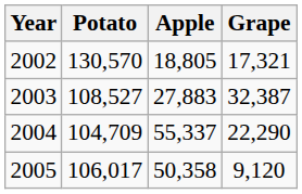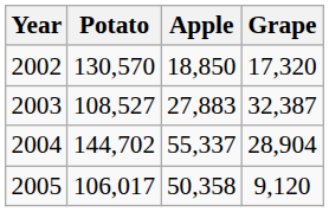2002 | Apple: 18,805 -> 18,850
2002 | Grape: 17,321 -> 17,320
2004 | Potato: 104,709 -> 144,702
2004 | Grape: 22,290 -> 28,904
